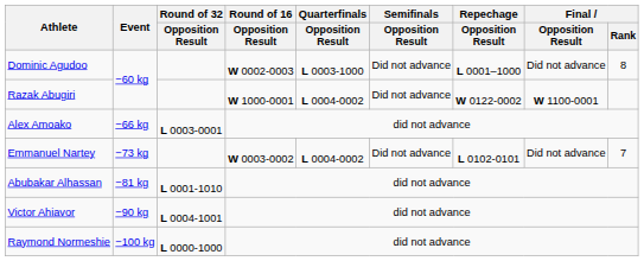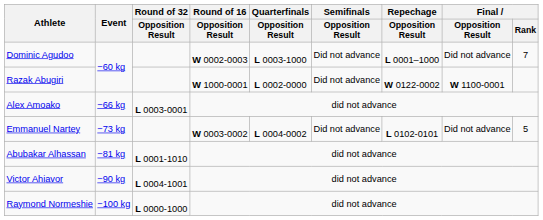Dominic Agudoo | Final / Rank: 8 -> 7
Razak Abugiri | Quarterfinals / Opposition Result: L 0004-0002 -> L 0002-0000
Emmanuel Nartey | Final / Rank: 7 -> 5
